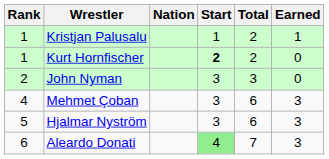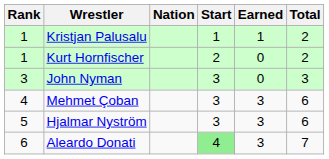columns swapped: Earned <-> Total
Kurt Hornfischer | Start: bold -> normal
John Nyman | Rank: 2 -> 3
